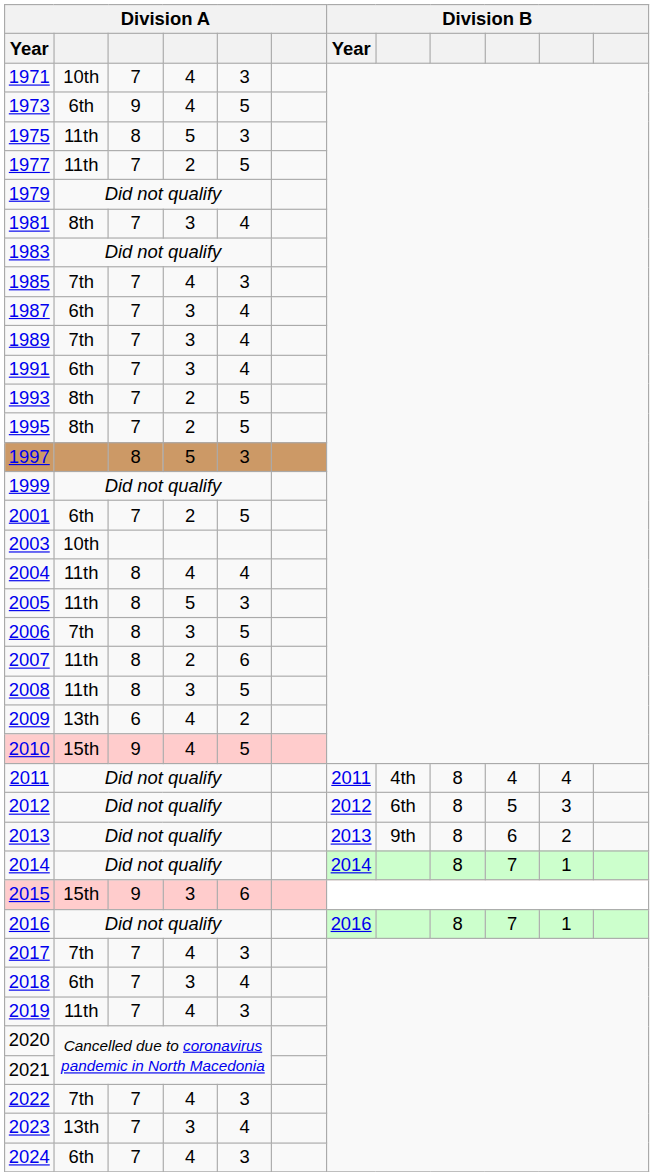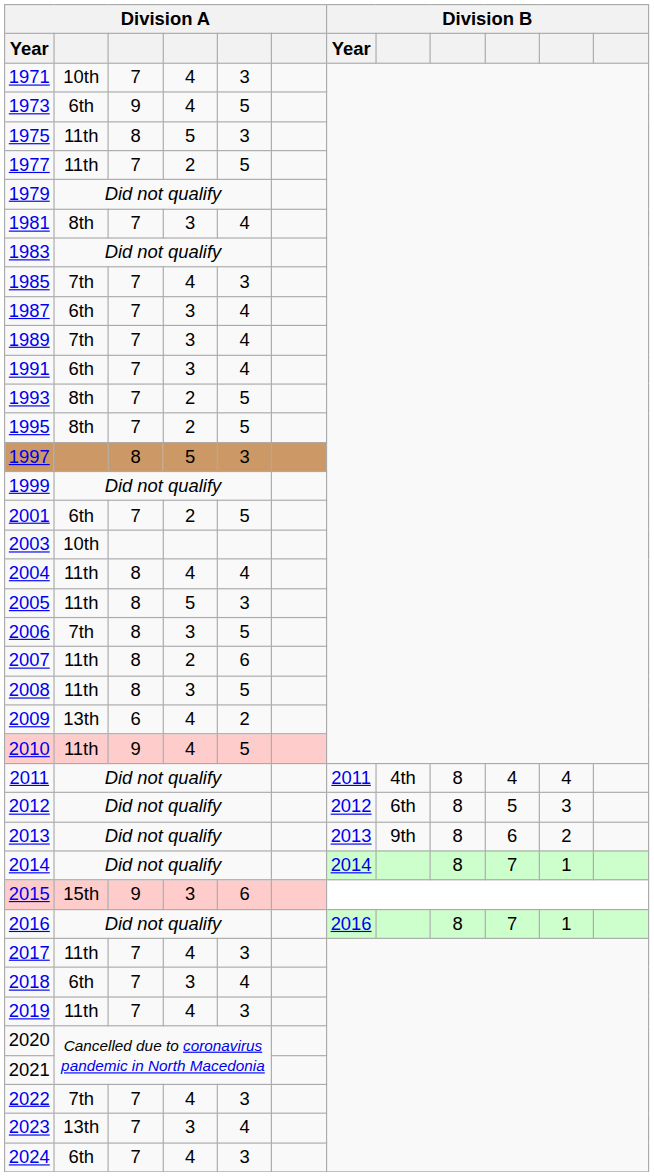2010 | column 2: 15th -> 11th
2017 | column 2: 7th -> 11th
